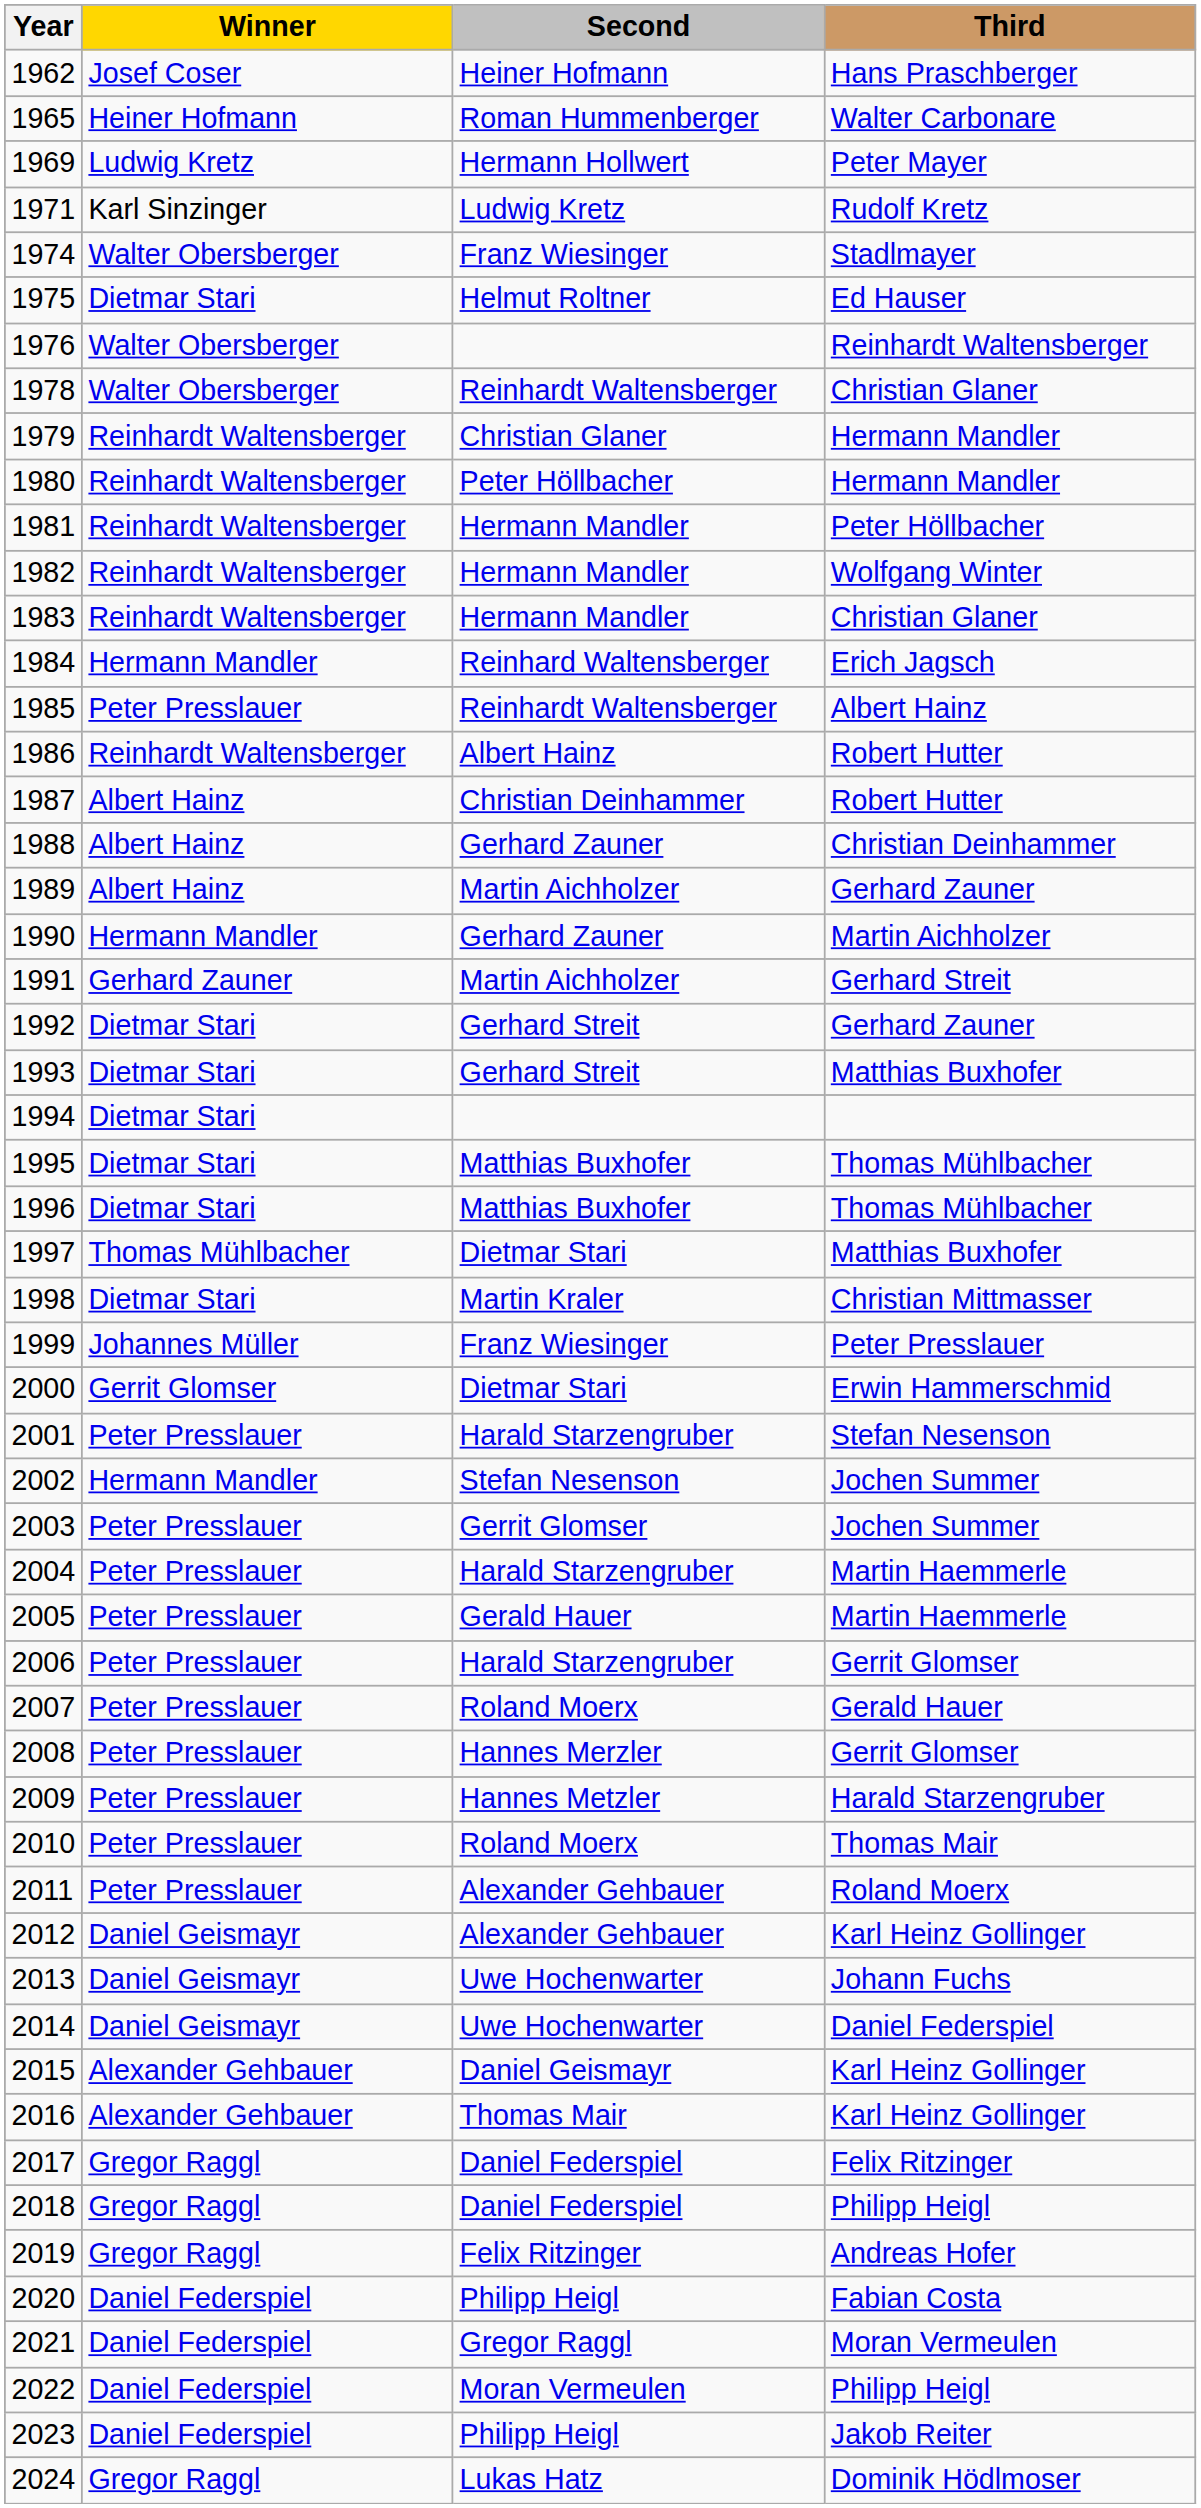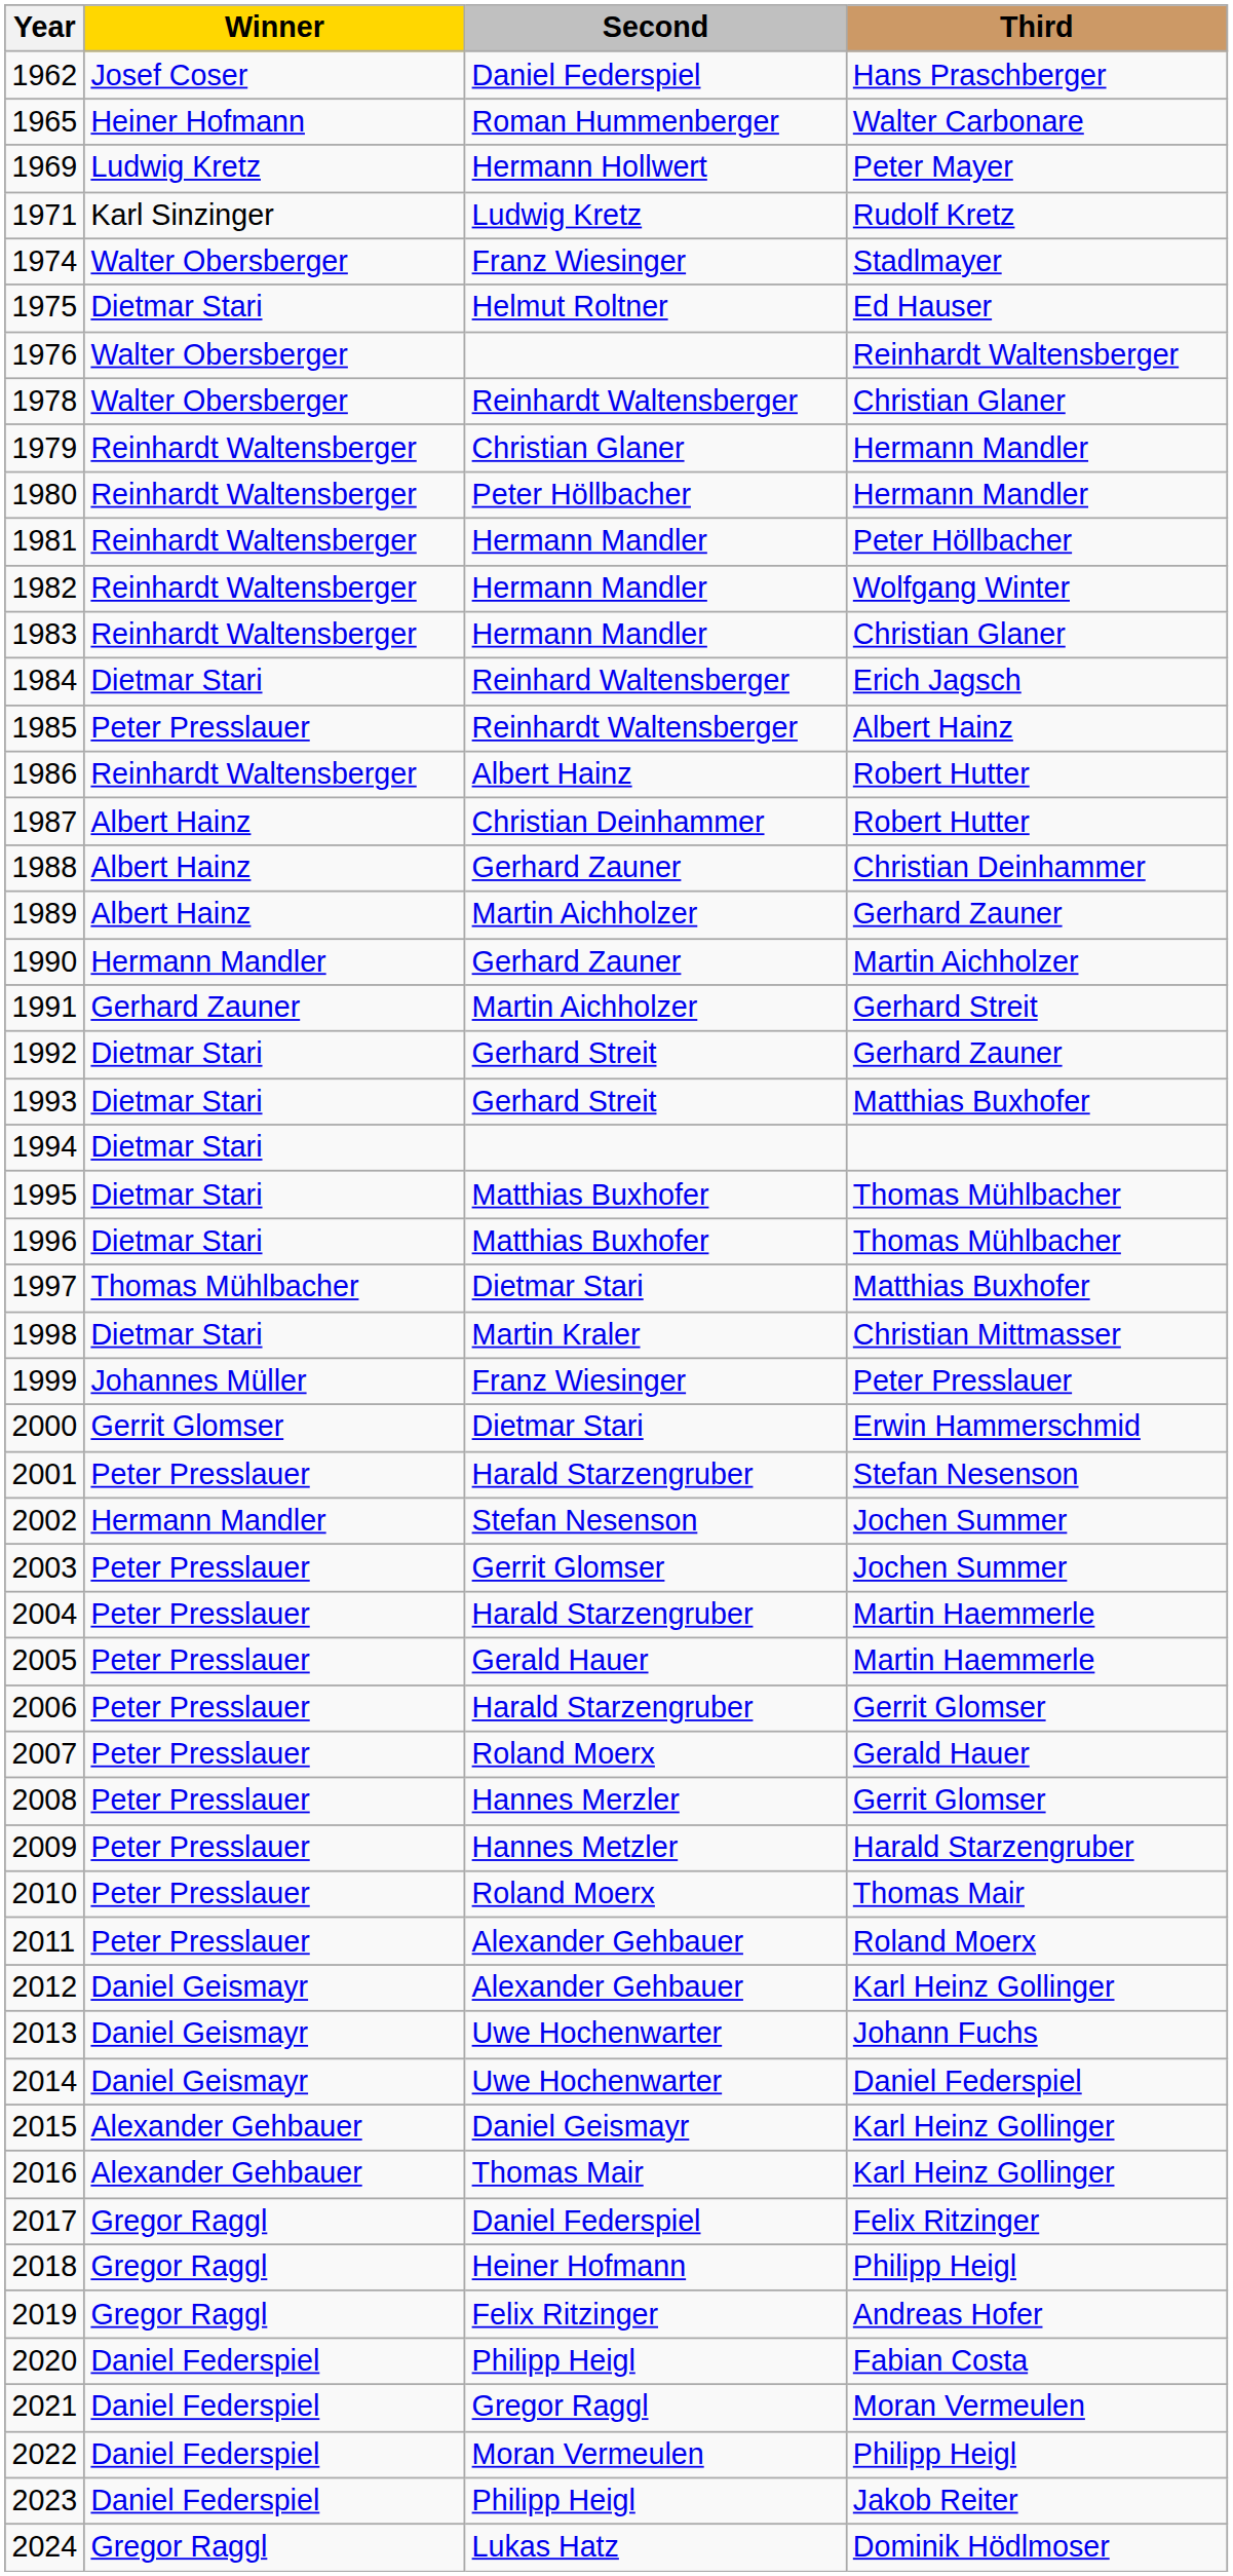1962 | Second: Heiner Hofmann -> Daniel Federspiel
1984 | Winner: Hermann Mandler -> Dietmar Stari
2018 | Second: Daniel Federspiel -> Heiner Hofmann
